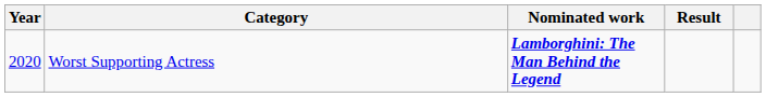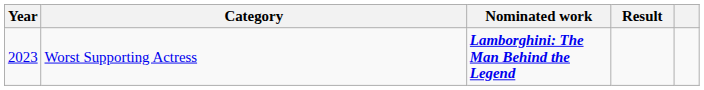Worst Supporting Actress | Year: 2020 -> 2023
